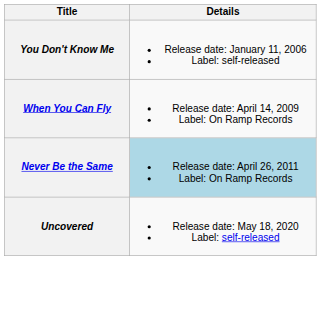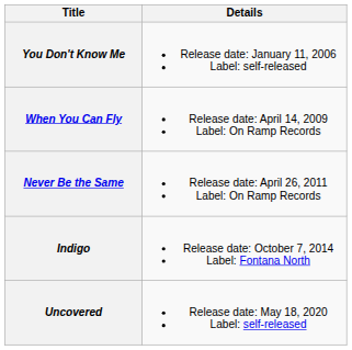Never Be the Same | Details: lightblue background -> no background
+ row: Indigo | Release date: October 7, 2014 Label: Fontana North
